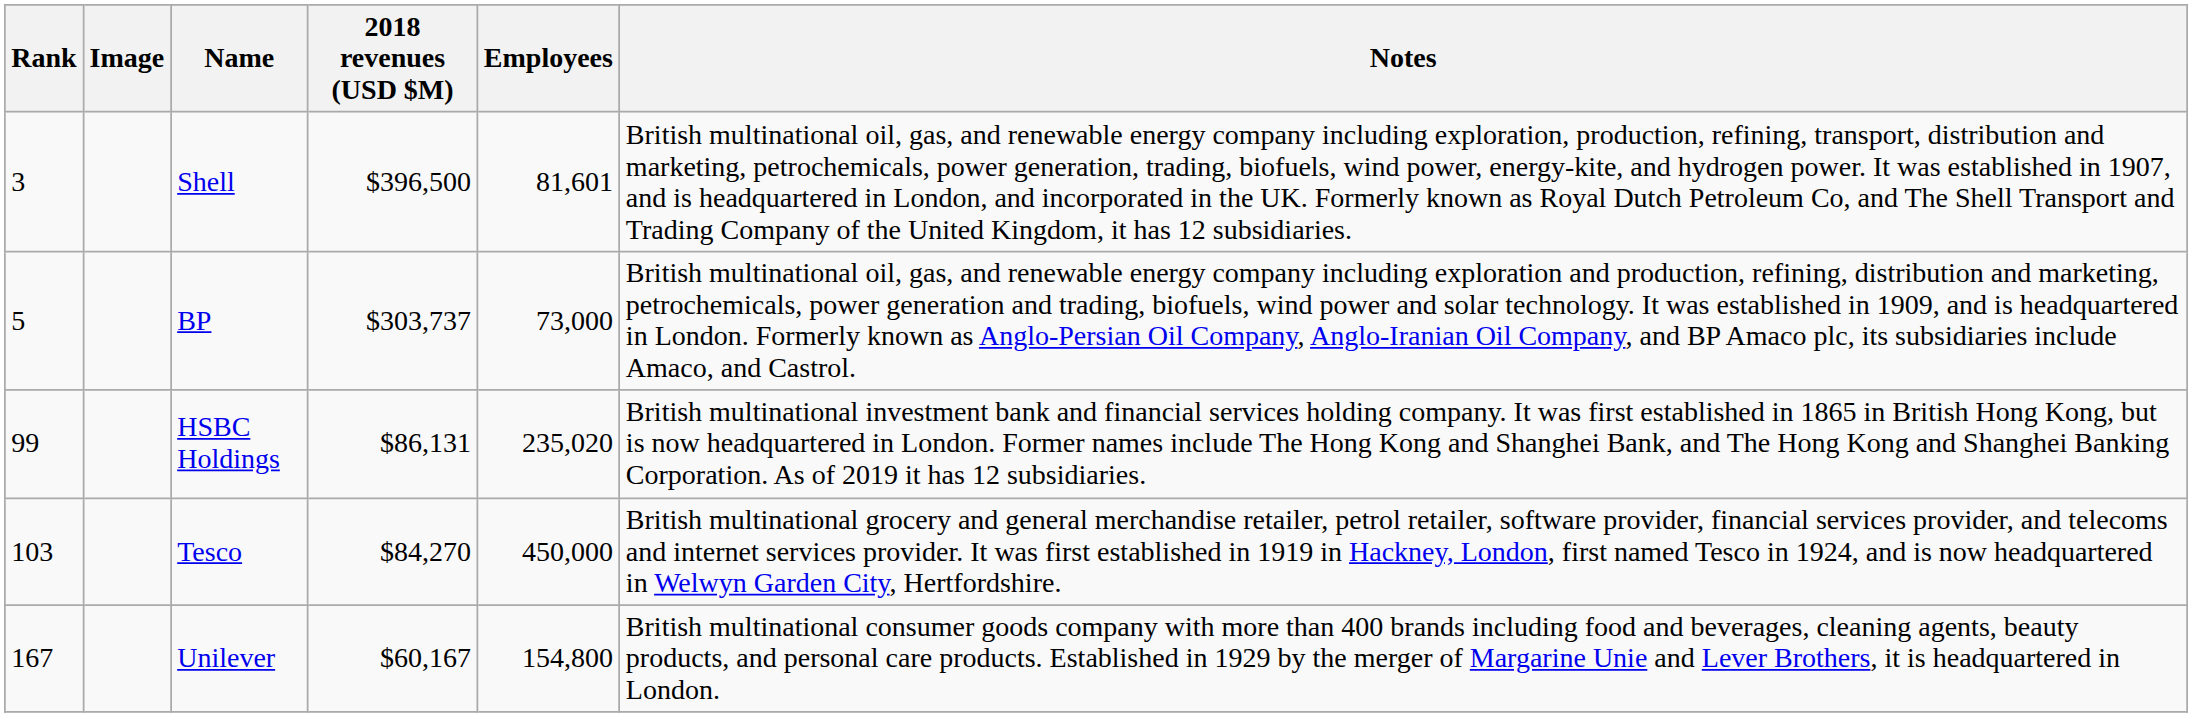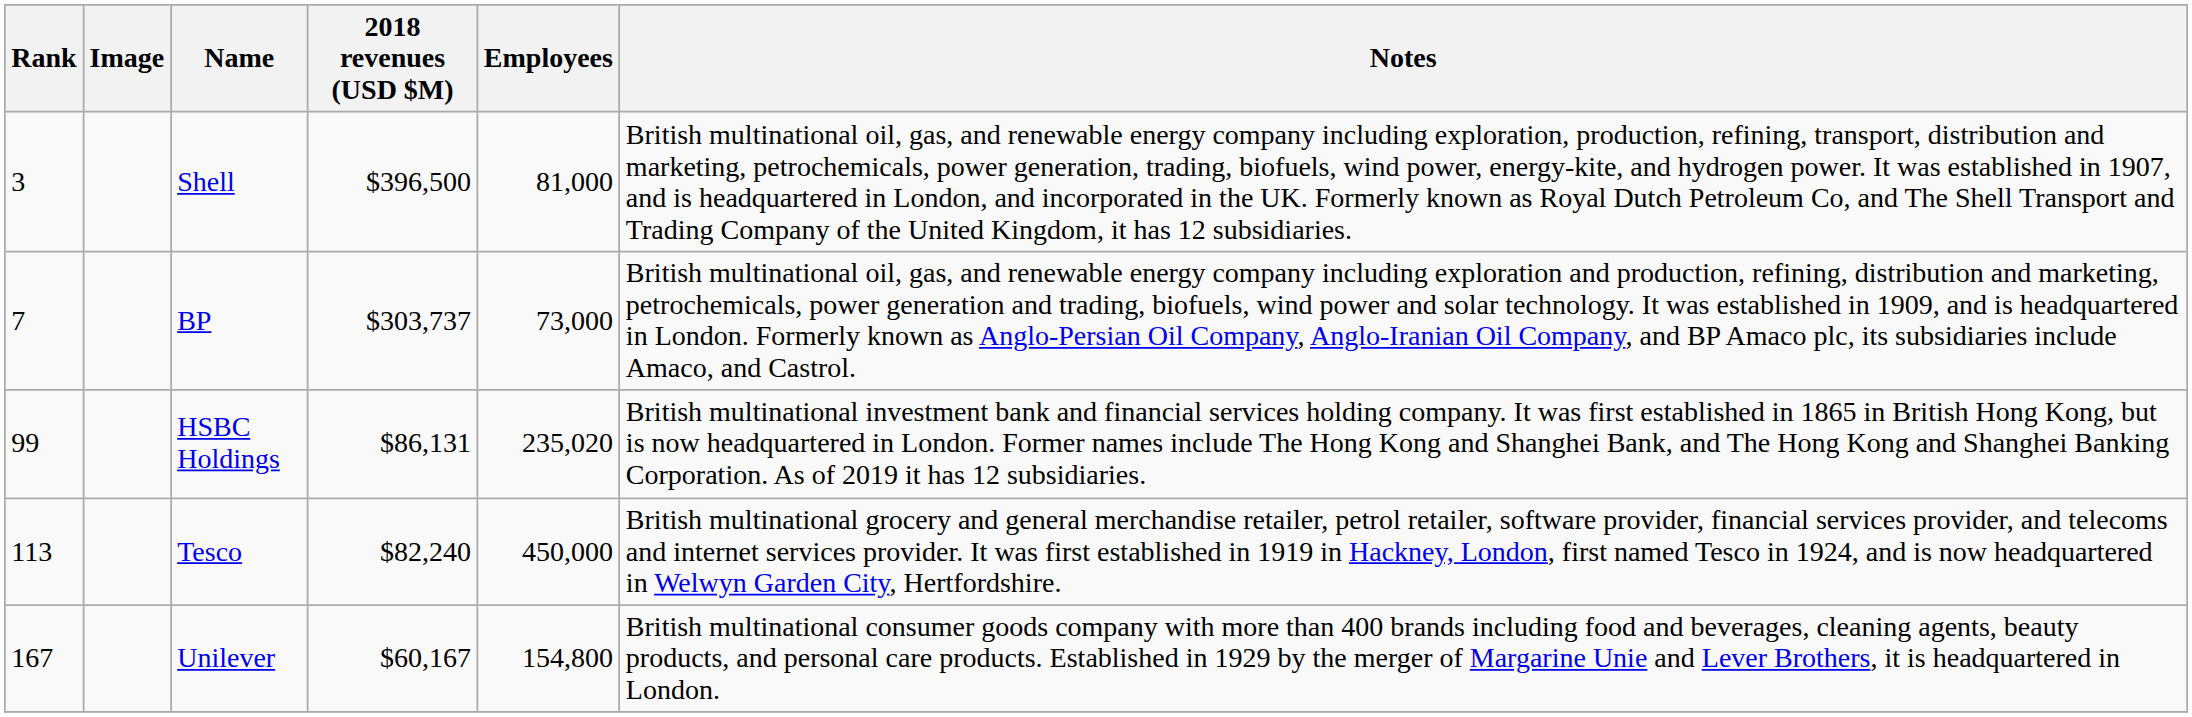Shell | Employees: 81,601 -> 81,000
BP | Rank: 5 -> 7
Tesco | Rank: 103 -> 113
Tesco | 2018 revenues (USD $M): $84,270 -> $82,240
